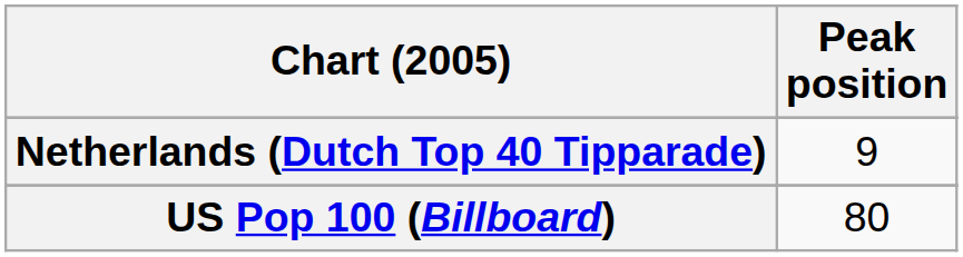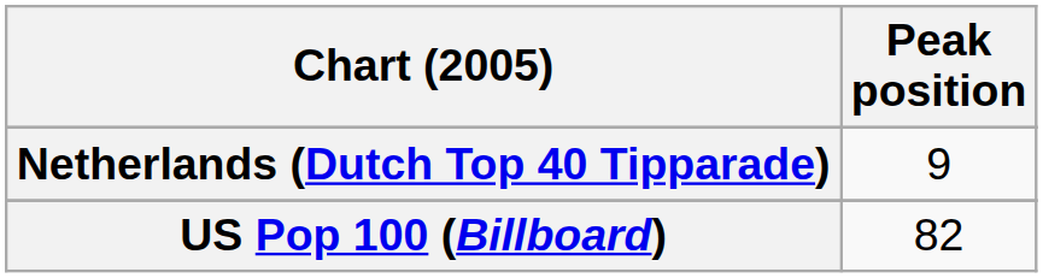US Pop 100 (Billboard) | Peak position: 80 -> 82
